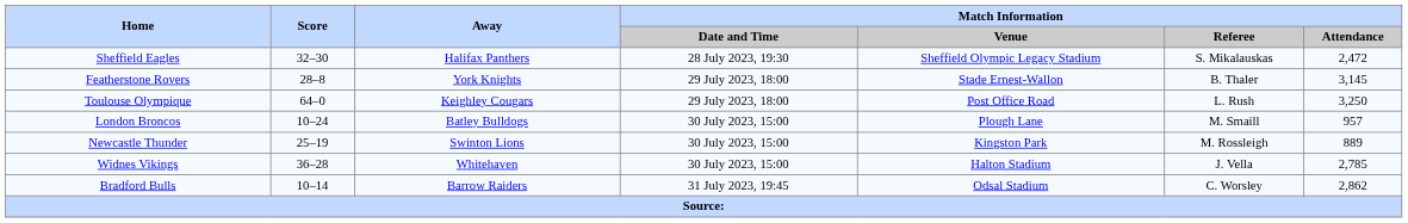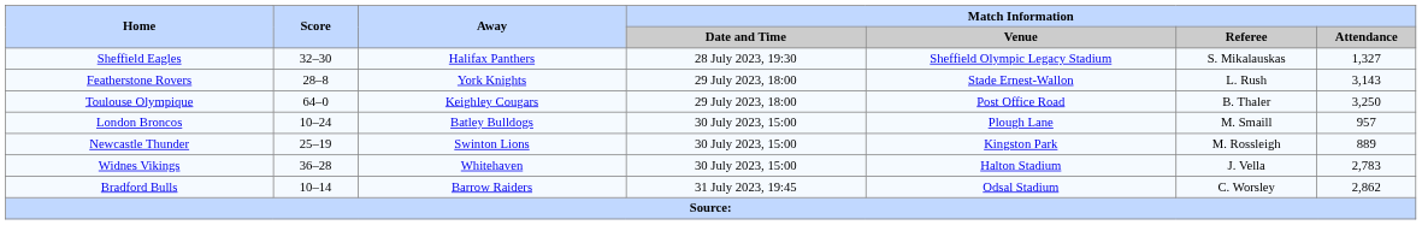Sheffield Eagles | Match Information / Attendance: 2,472 -> 1,327
Featherstone Rovers | Match Information / Referee: B. Thaler -> L. Rush
Featherstone Rovers | Match Information / Attendance: 3,145 -> 3,143
Toulouse Olympique | Match Information / Referee: L. Rush -> B. Thaler
Widnes Vikings | Match Information / Attendance: 2,785 -> 2,783
